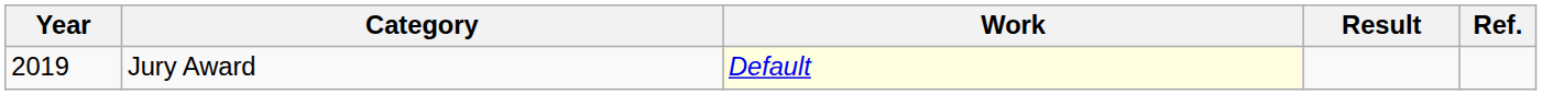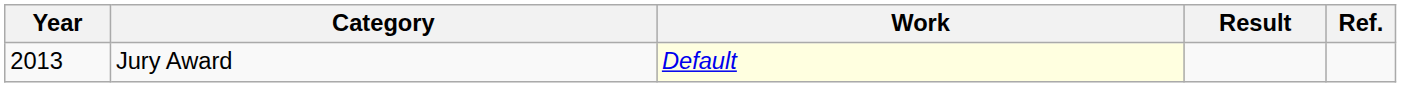Jury Award | Year: 2019 -> 2013
